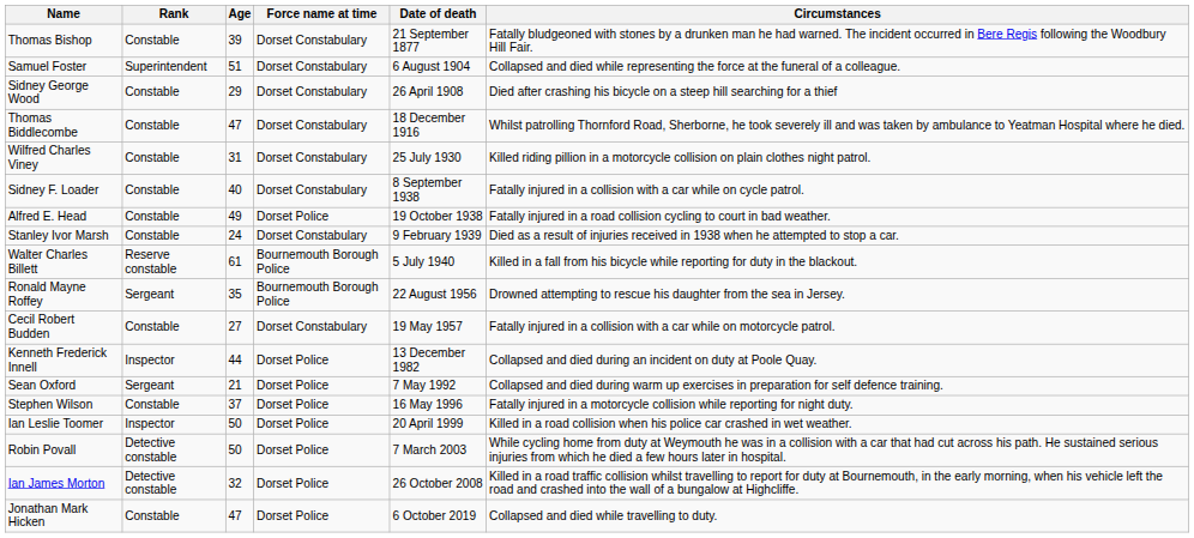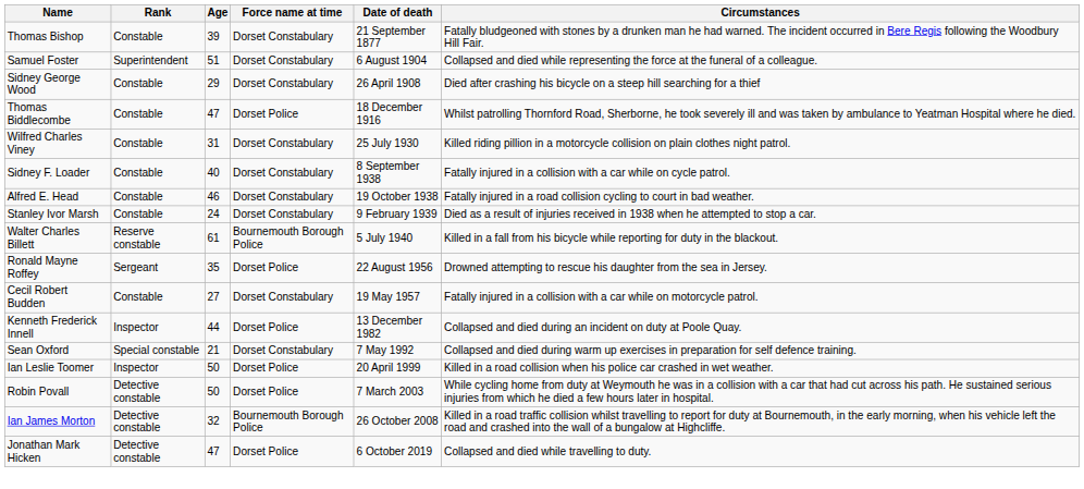Thomas Biddlecombe | Force name at time: Dorset Constabulary -> Dorset Police
Alfred E. Head | Age: 49 -> 46
Alfred E. Head | Force name at time: Dorset Police -> Dorset Constabulary
Ronald Mayne Roffey | Force name at time: Bournemouth Borough Police -> Dorset Police
Sean Oxford | Rank: Sergeant -> Special constable
Sean Oxford | Force name at time: Dorset Police -> Dorset Constabulary
- row: Stephen Wilson | Constable | 37 | Dorset Police | 16 May 1996 | Fatally injured in a motorcycle collision while reporting for night duty.
Ian James Morton | Force name at time: Dorset Police -> Bournemouth Borough Police
Jonathan Mark Hicken | Rank: Constable -> Detective constable
